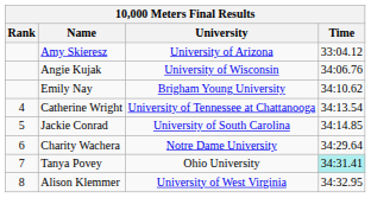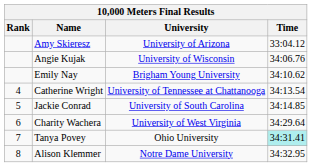Charity Wachera | University: Notre Dame University -> University of West Virginia
Alison Klemmer | University: University of West Virginia -> Notre Dame University
